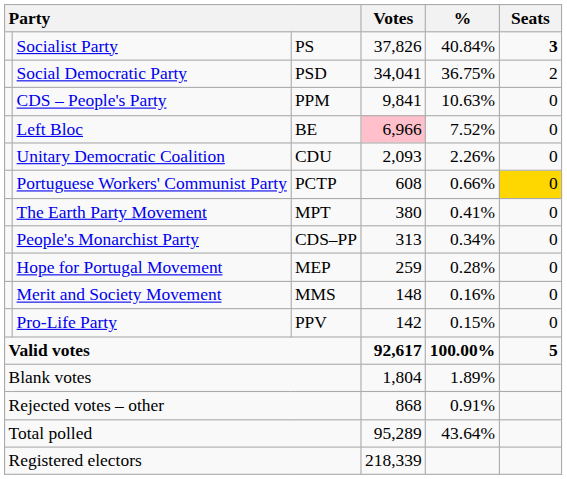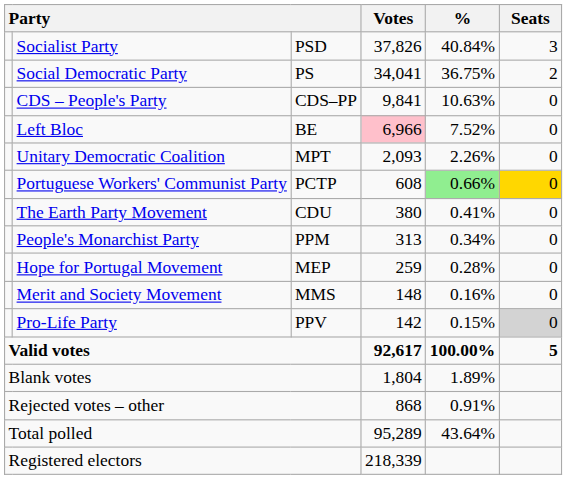Socialist Party | column 3: PS -> PSD
Socialist Party | Seats: bold -> normal
Social Democratic Party | column 3: PSD -> PS
CDS – People's Party | column 3: PPM -> CDS–PP
Unitary Democratic Coalition | column 3: CDU -> MPT
Portuguese Workers' Communist Party | %: no background -> lightgreen background
The Earth Party Movement | column 3: MPT -> CDU
People's Monarchist Party | column 3: CDS–PP -> PPM
Pro-Life Party | Seats: no background -> lightgrey background
